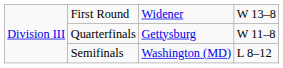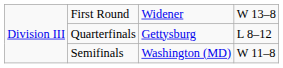Quarterfinals | column 4: W 11–8 -> L 8–12
Semifinals | column 4: L 8–12 -> W 11–8
